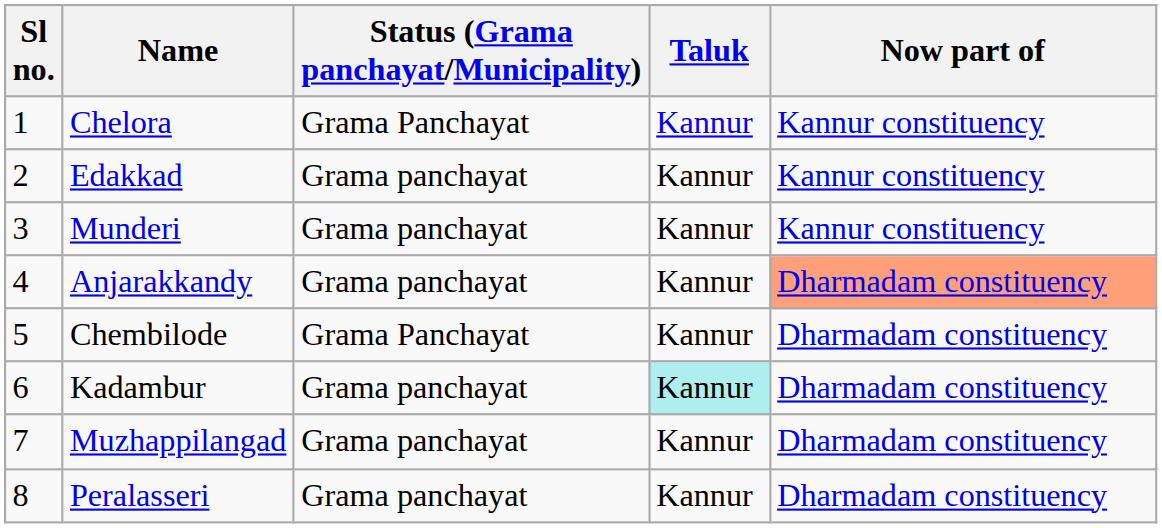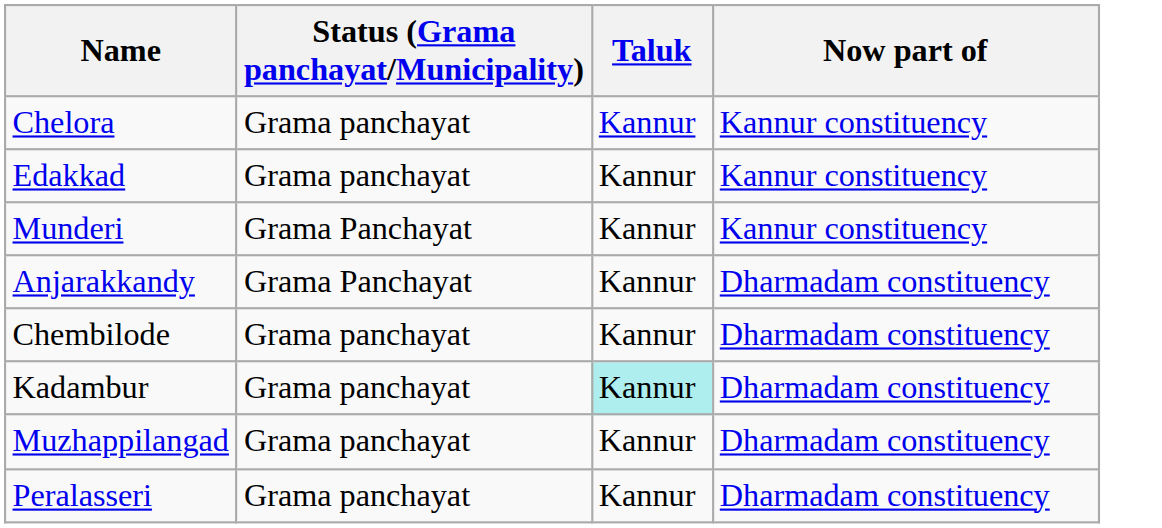- column: Sl no. | 1 | 2 | 3 | 4 | 5 | 6 | 7 | 8
Chelora | Status (Grama panchayat/Municipality): Grama Panchayat -> Grama panchayat
Munderi | Status (Grama panchayat/Municipality): Grama panchayat -> Grama Panchayat
Anjarakkandy | Status (Grama panchayat/Municipality): Grama panchayat -> Grama Panchayat
Anjarakkandy | Now part of: lightsalmon background -> no background
Chembilode | Status (Grama panchayat/Municipality): Grama Panchayat -> Grama panchayat
